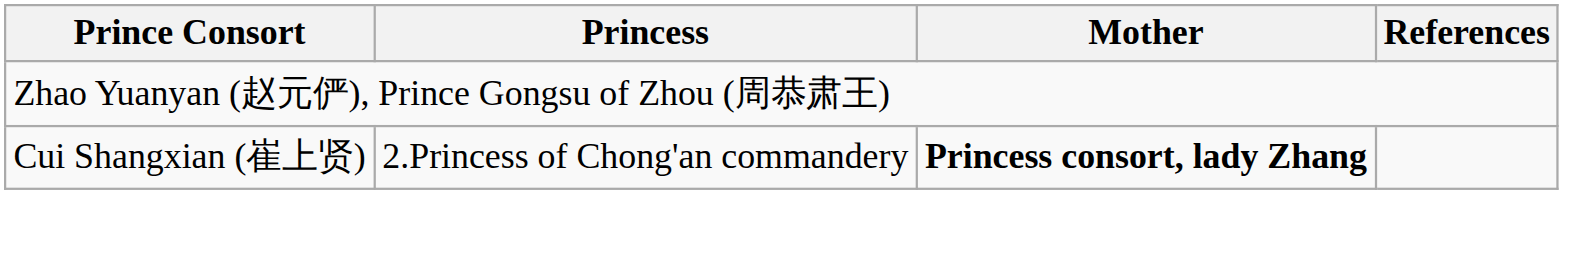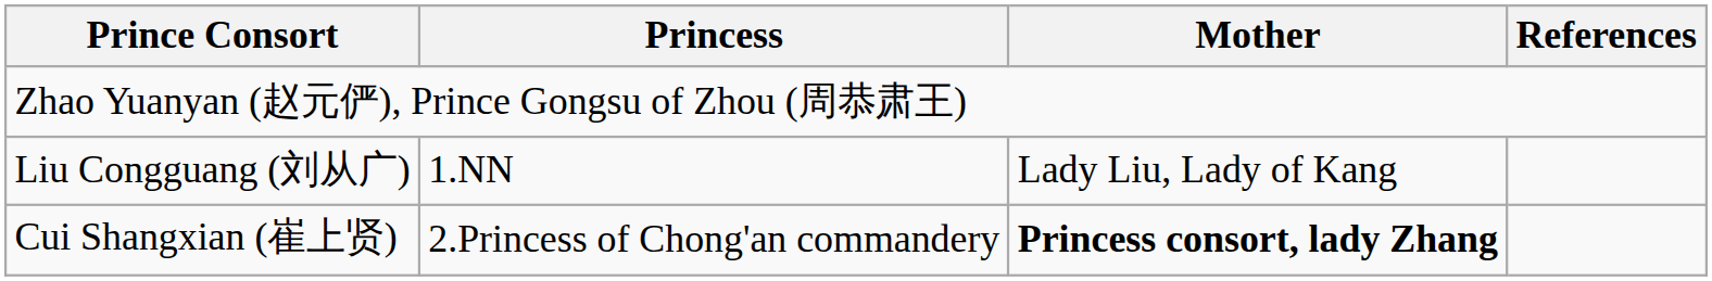+ row: Liu Congguang (刘从广) | 1.NN | Lady Liu, Lady of Kang
